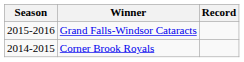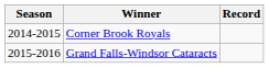rows swapped: Corner Brook Royals <-> Grand Falls-Windsor Cataracts
